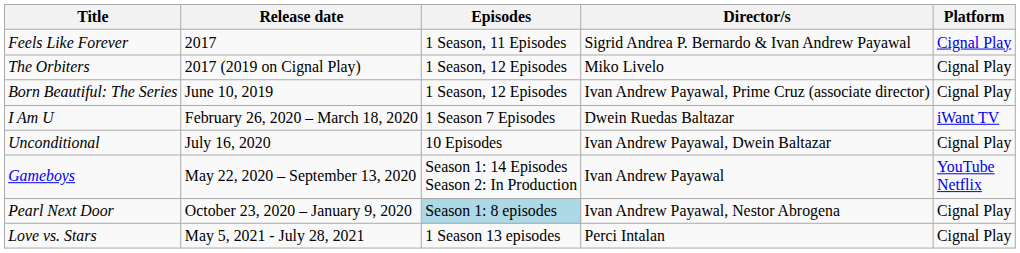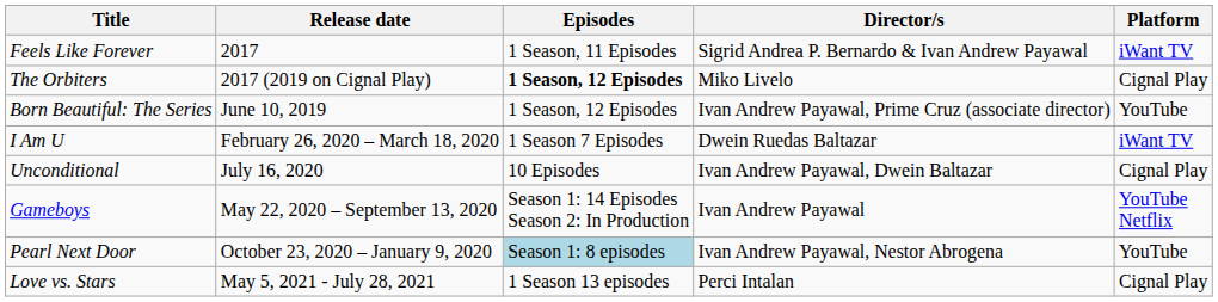Feels Like Forever | Platform: Cignal Play -> iWant TV
The Orbiters | Episodes: normal -> bold
Born Beautiful: The Series | Platform: Cignal Play -> YouTube
Pearl Next Door | Platform: Cignal Play -> YouTube
